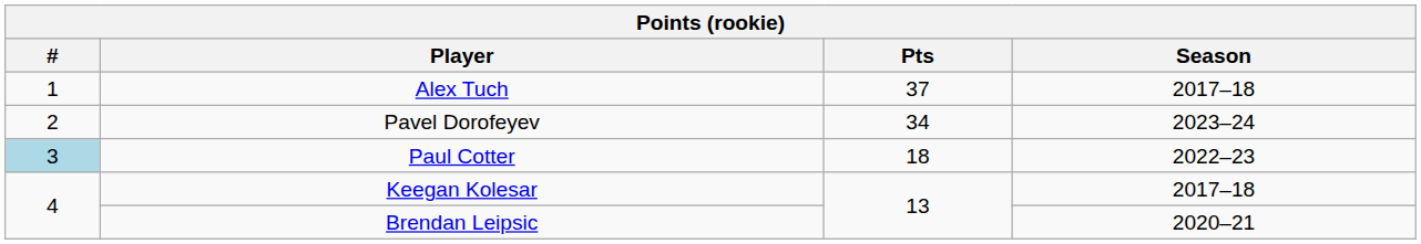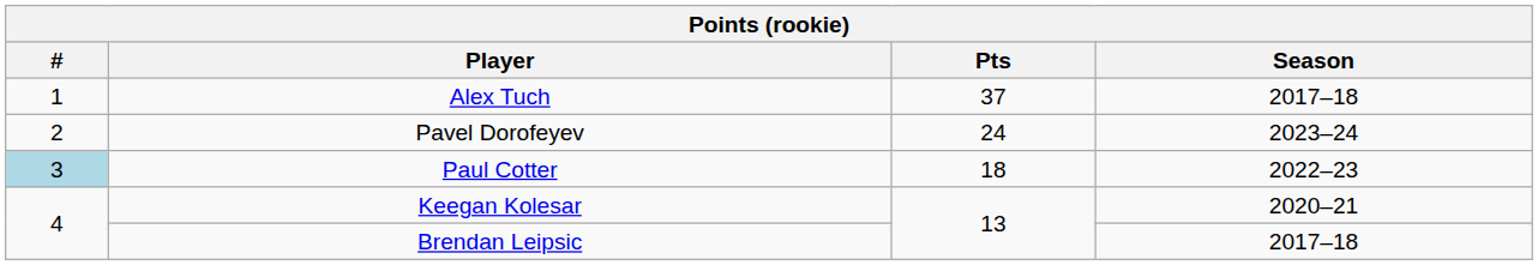Pavel Dorofeyev | Pts: 34 -> 24
Keegan Kolesar | Season: 2017–18 -> 2020–21
Brendan Leipsic | Season: 2020–21 -> 2017–18
